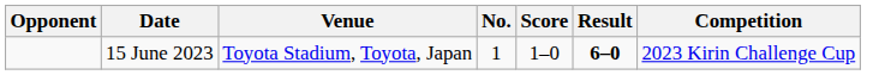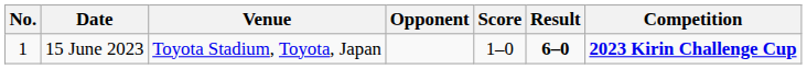columns swapped: No. <-> Opponent
15 June 2023 | Competition: normal -> bold
